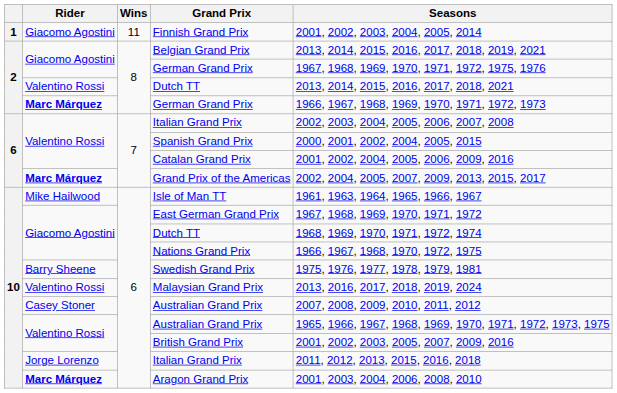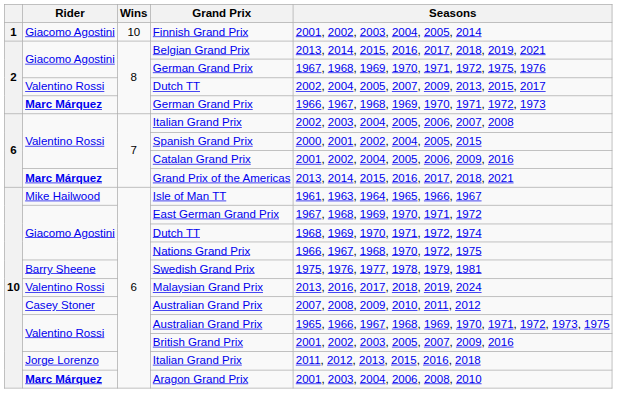Finnish Grand Prix | Wins: 11 -> 10
Valentino Rossi / Dutch TT | Seasons: 2013, 2014, 2015, 2016, 2017, 2018, 2021 -> 2002, 2004, 2005, 2007, 2009, 2013, 2015, 2017
Grand Prix of the Americas | Seasons: 2002, 2004, 2005, 2007, 2009, 2013, 2015, 2017 -> 2013, 2014, 2015, 2016, 2017, 2018, 2021
